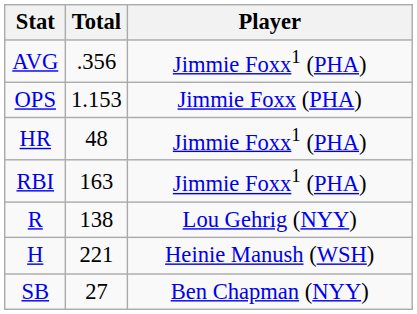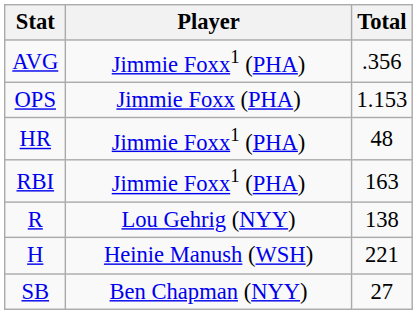columns swapped: Player <-> Total
